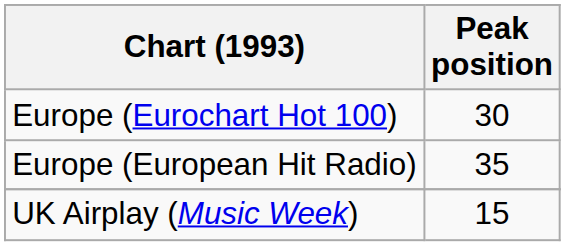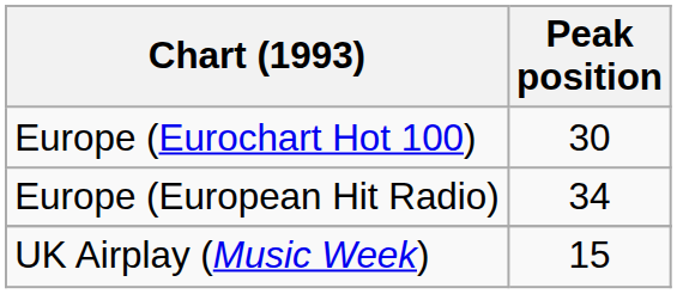Europe (European Hit Radio) | Peak position: 35 -> 34
